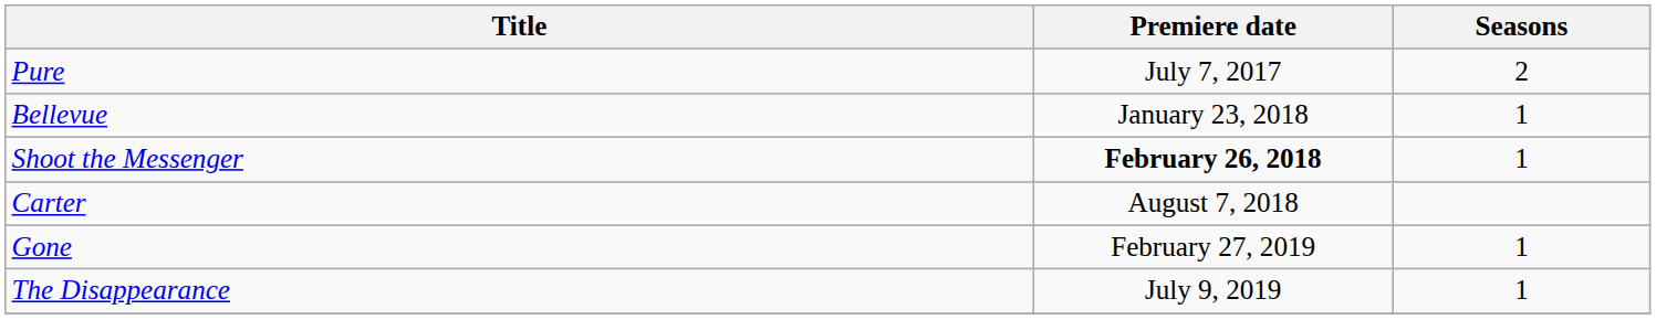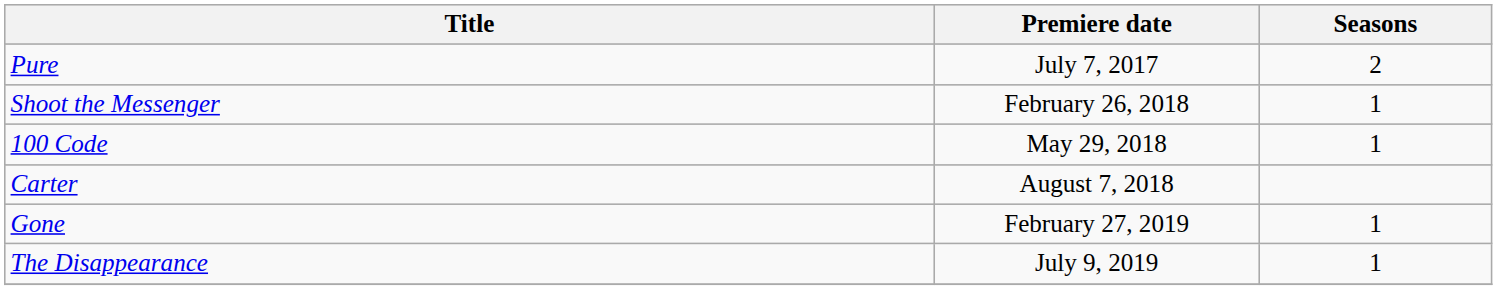- row: Bellevue | January 23, 2018 | 1
Shoot the Messenger | Premiere date: bold -> normal
+ row: 100 Code | May 29, 2018 | 1
